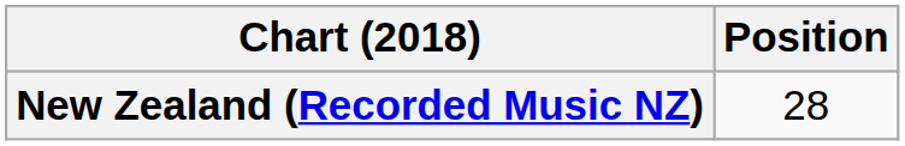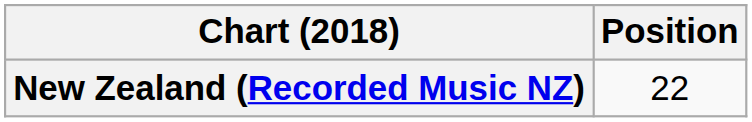New Zealand (Recorded Music NZ) | Position: 28 -> 22
